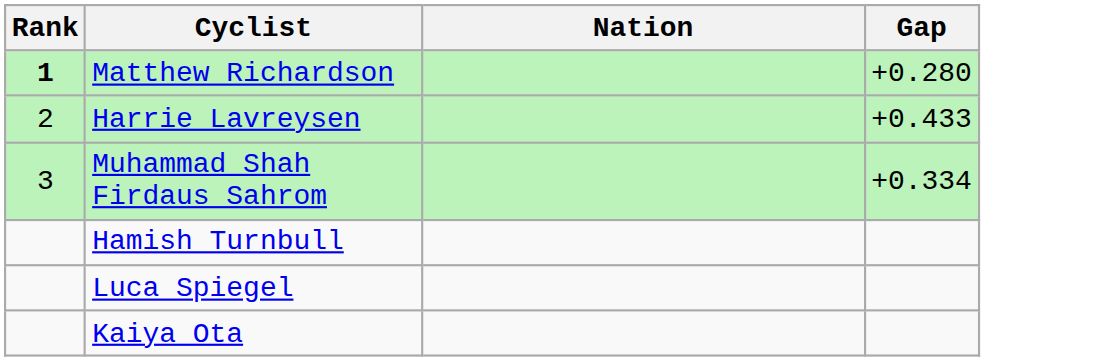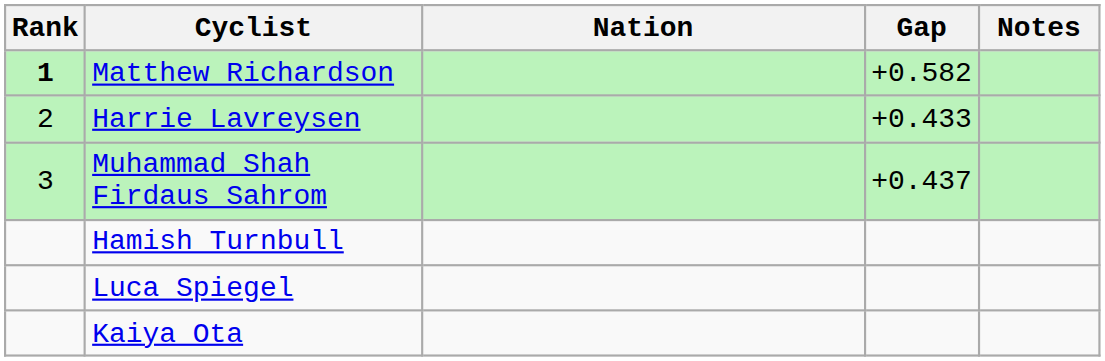+ column: Notes
Matthew Richardson | Gap: +0.280 -> +0.582
Muhammad Shah Firdaus Sahrom | Gap: +0.334 -> +0.437
